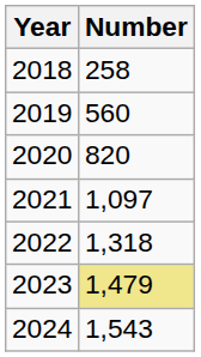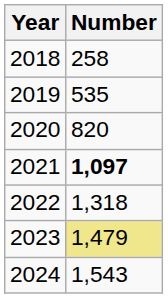2019 | Number: 560 -> 535
2021 | Number: normal -> bold
